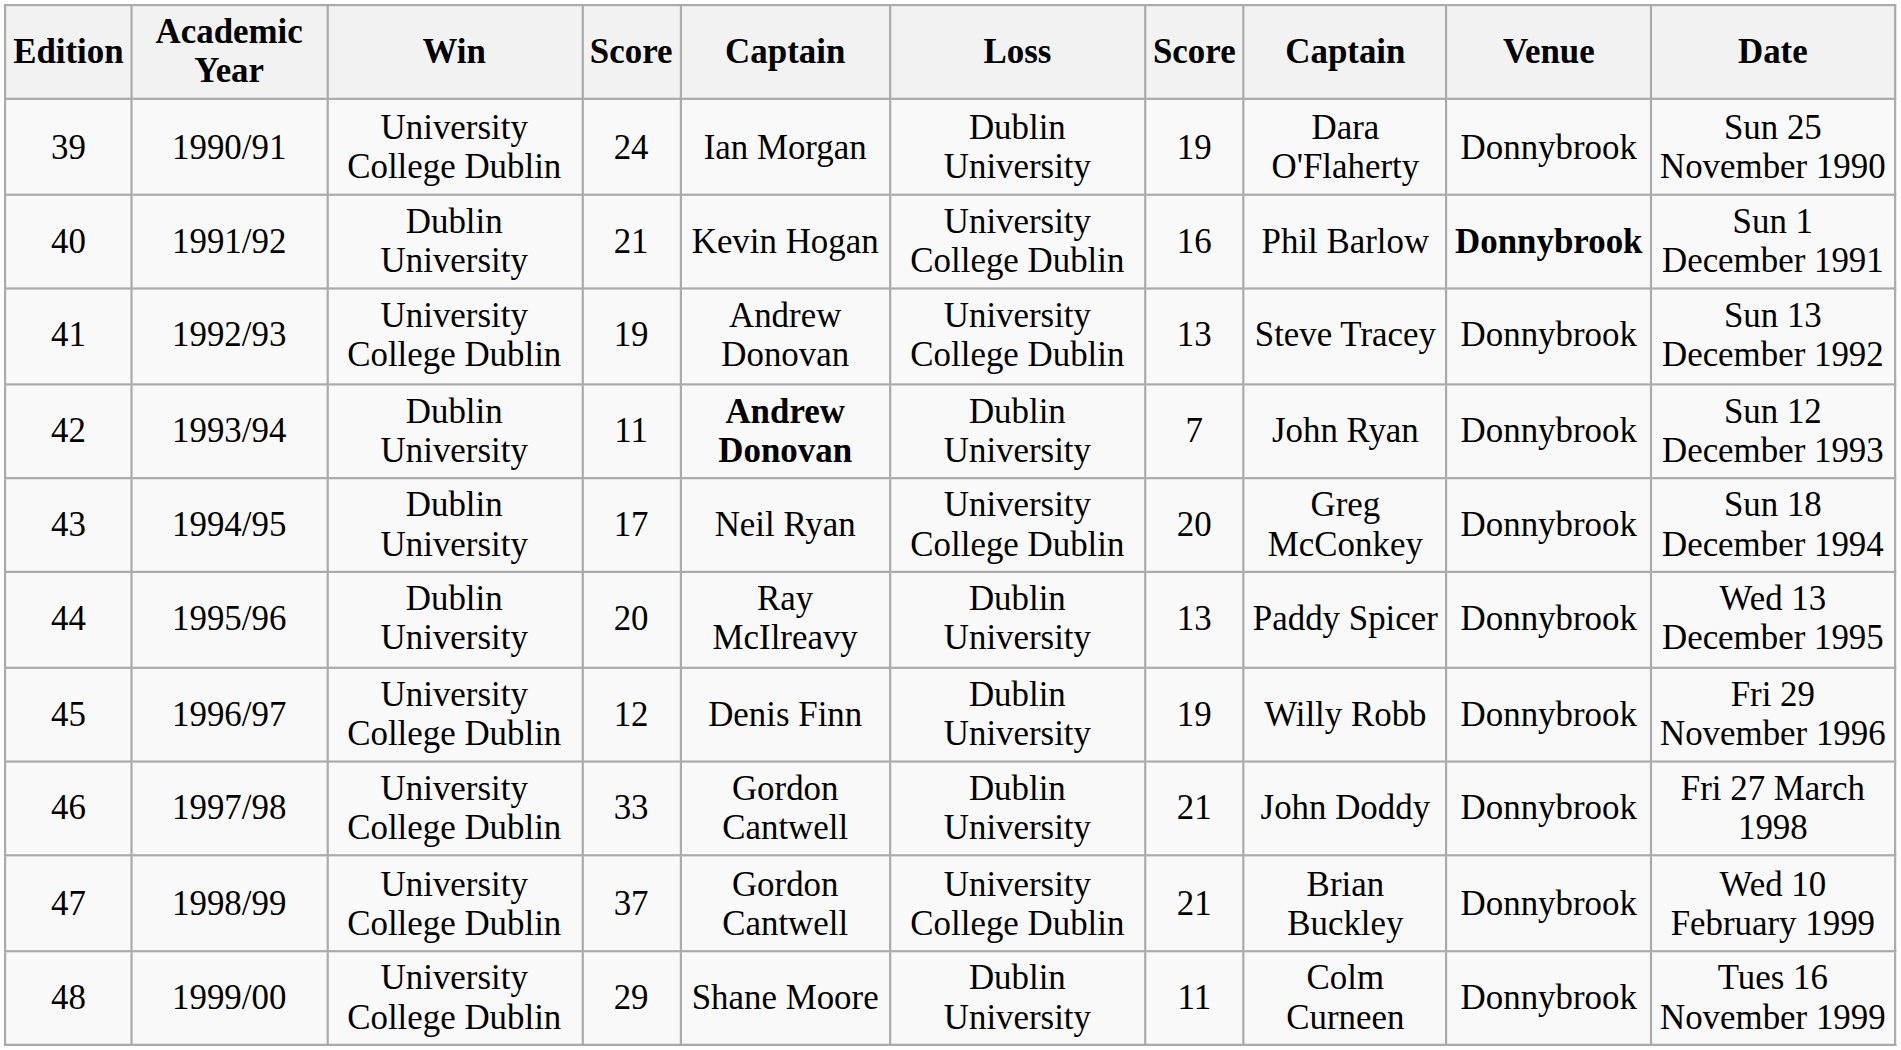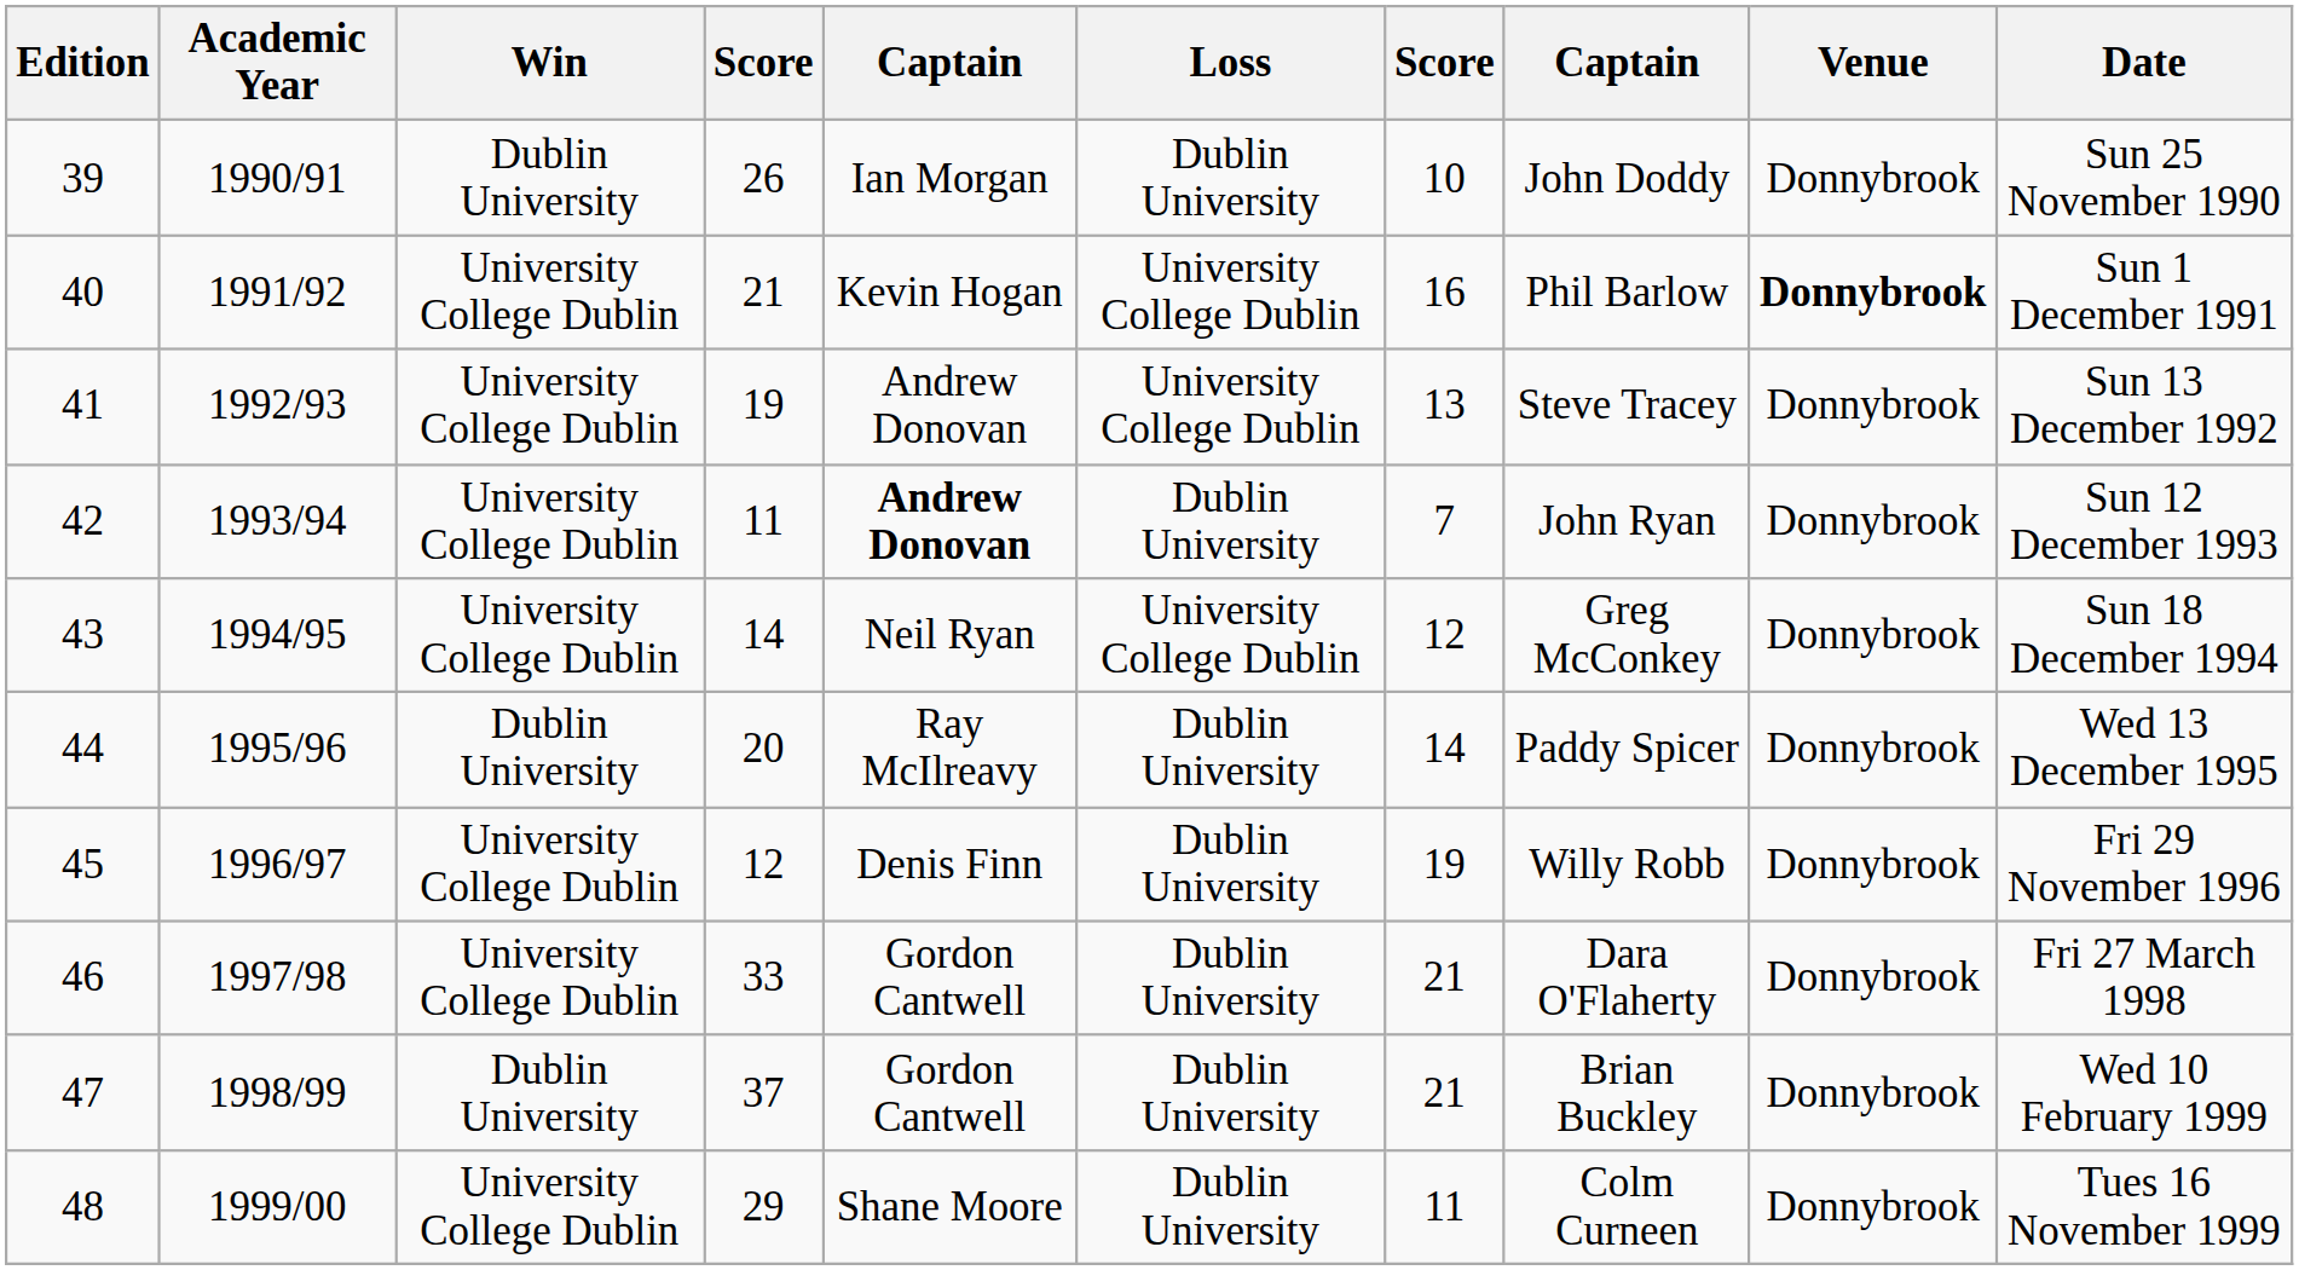39 | Win: University College Dublin -> Dublin University
39 | column 4: 24 -> 26
39 | column 7: 19 -> 10
39 | column 8: Dara O'Flaherty -> John Doddy
40 | Win: Dublin University -> University College Dublin
42 | Win: Dublin University -> University College Dublin
43 | Win: Dublin University -> University College Dublin
43 | column 4: 17 -> 14
43 | column 7: 20 -> 12
44 | column 7: 13 -> 14
46 | column 8: John Doddy -> Dara O'Flaherty
47 | Win: University College Dublin -> Dublin University
47 | Loss: University College Dublin -> Dublin University
